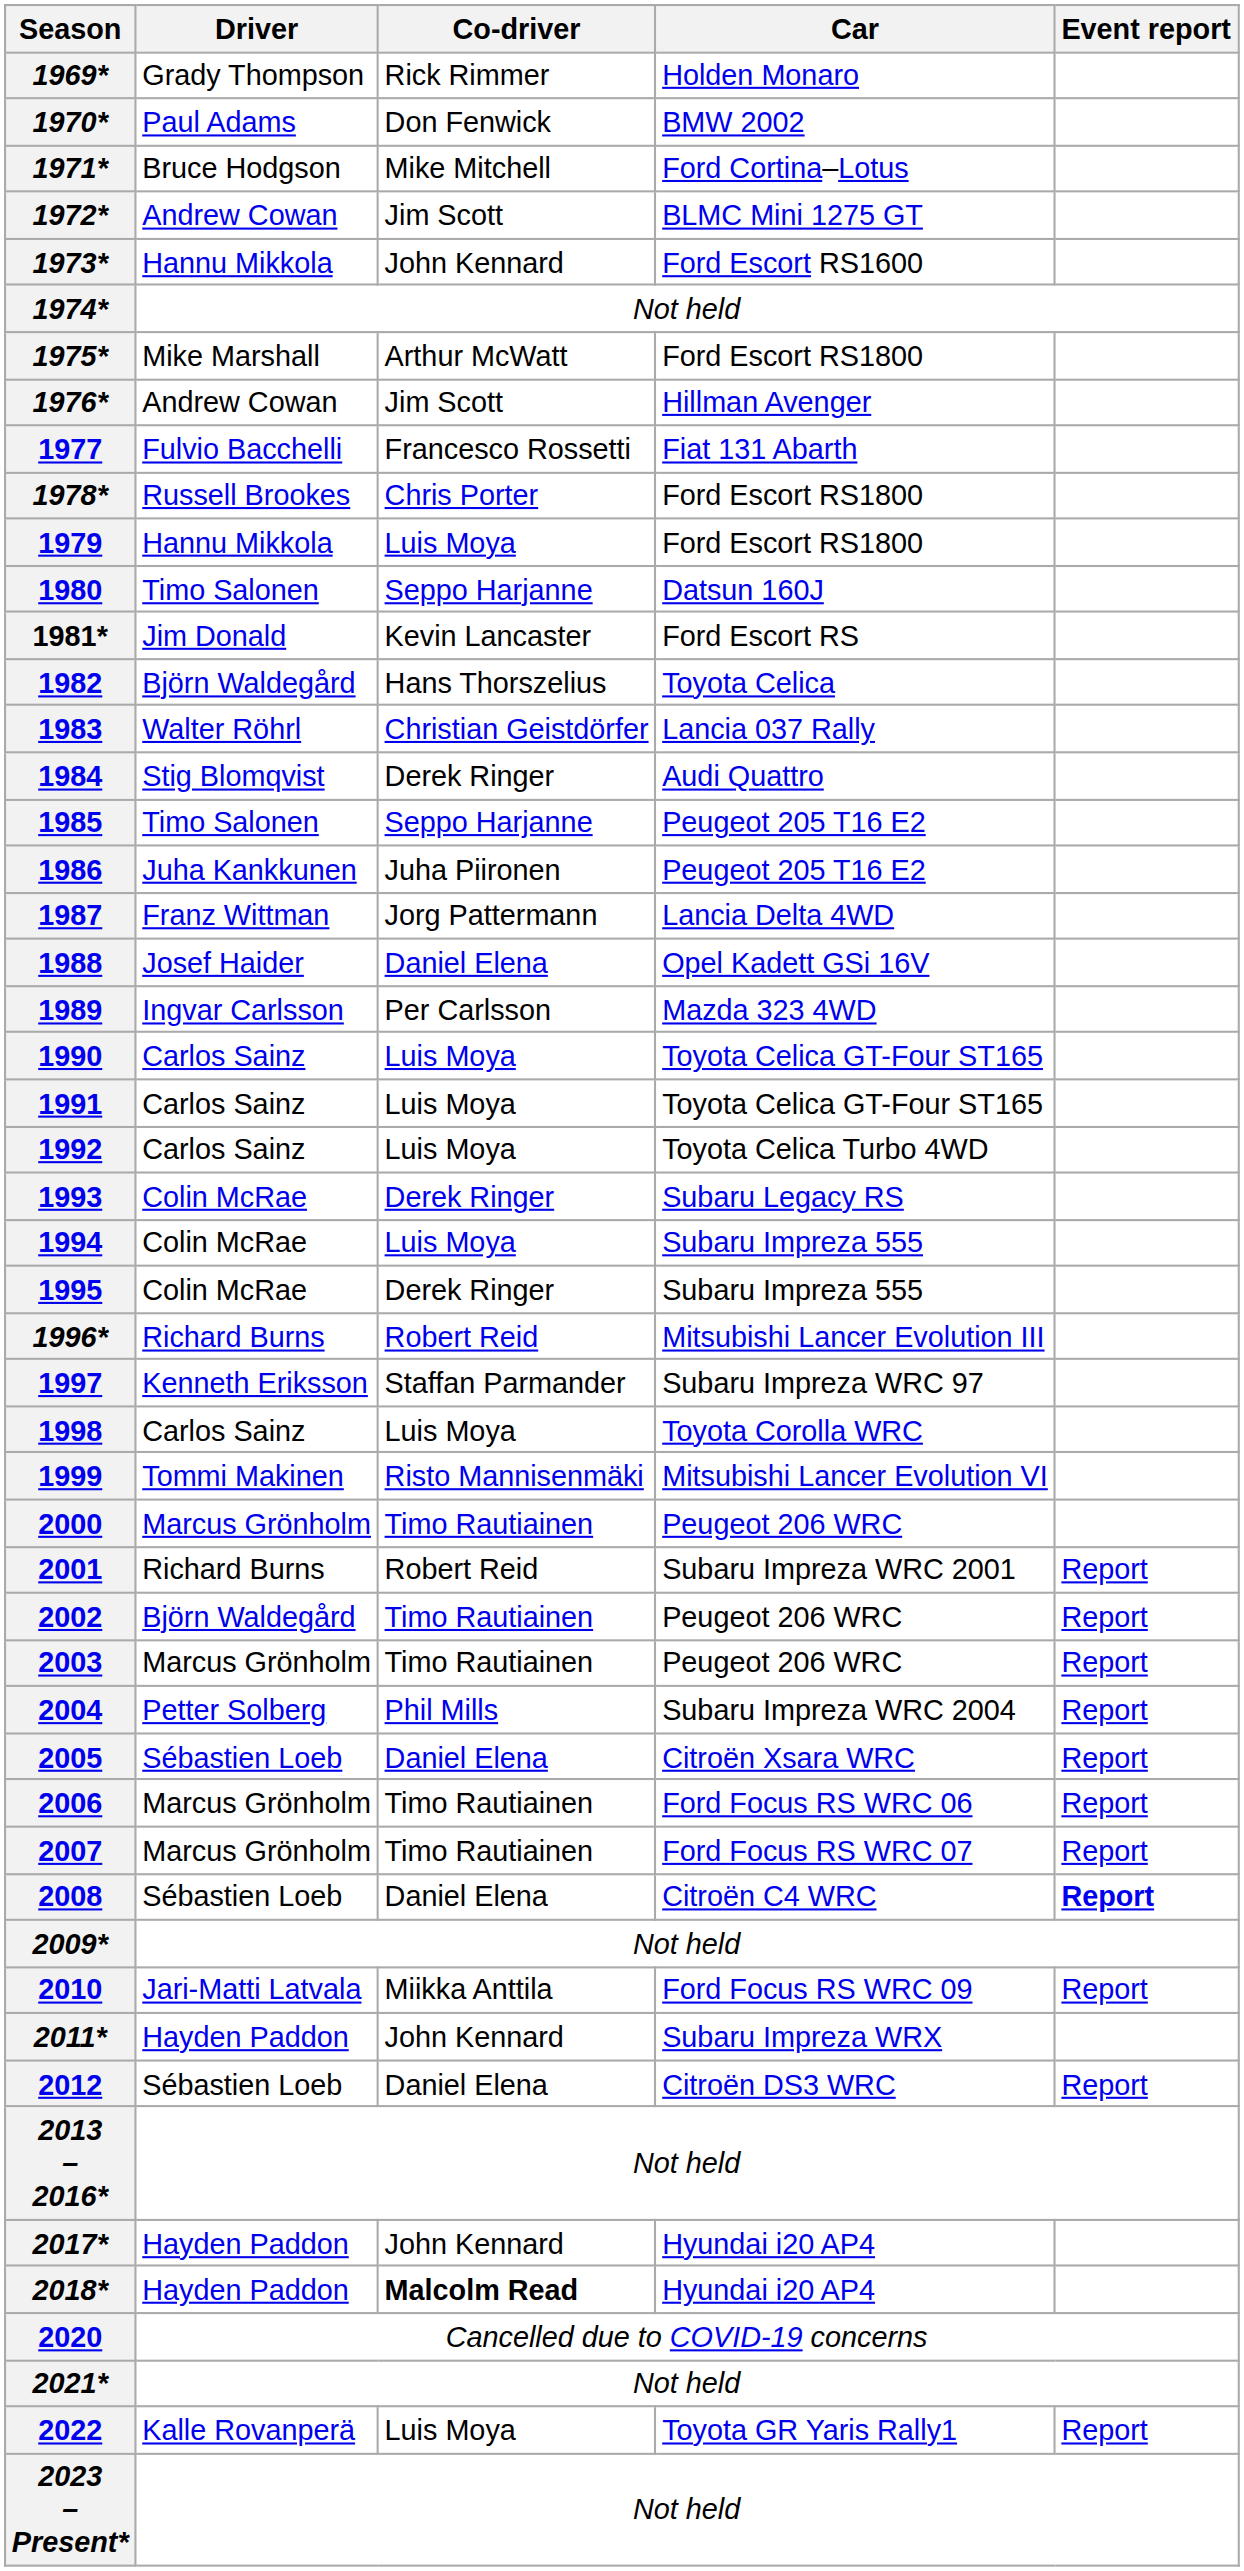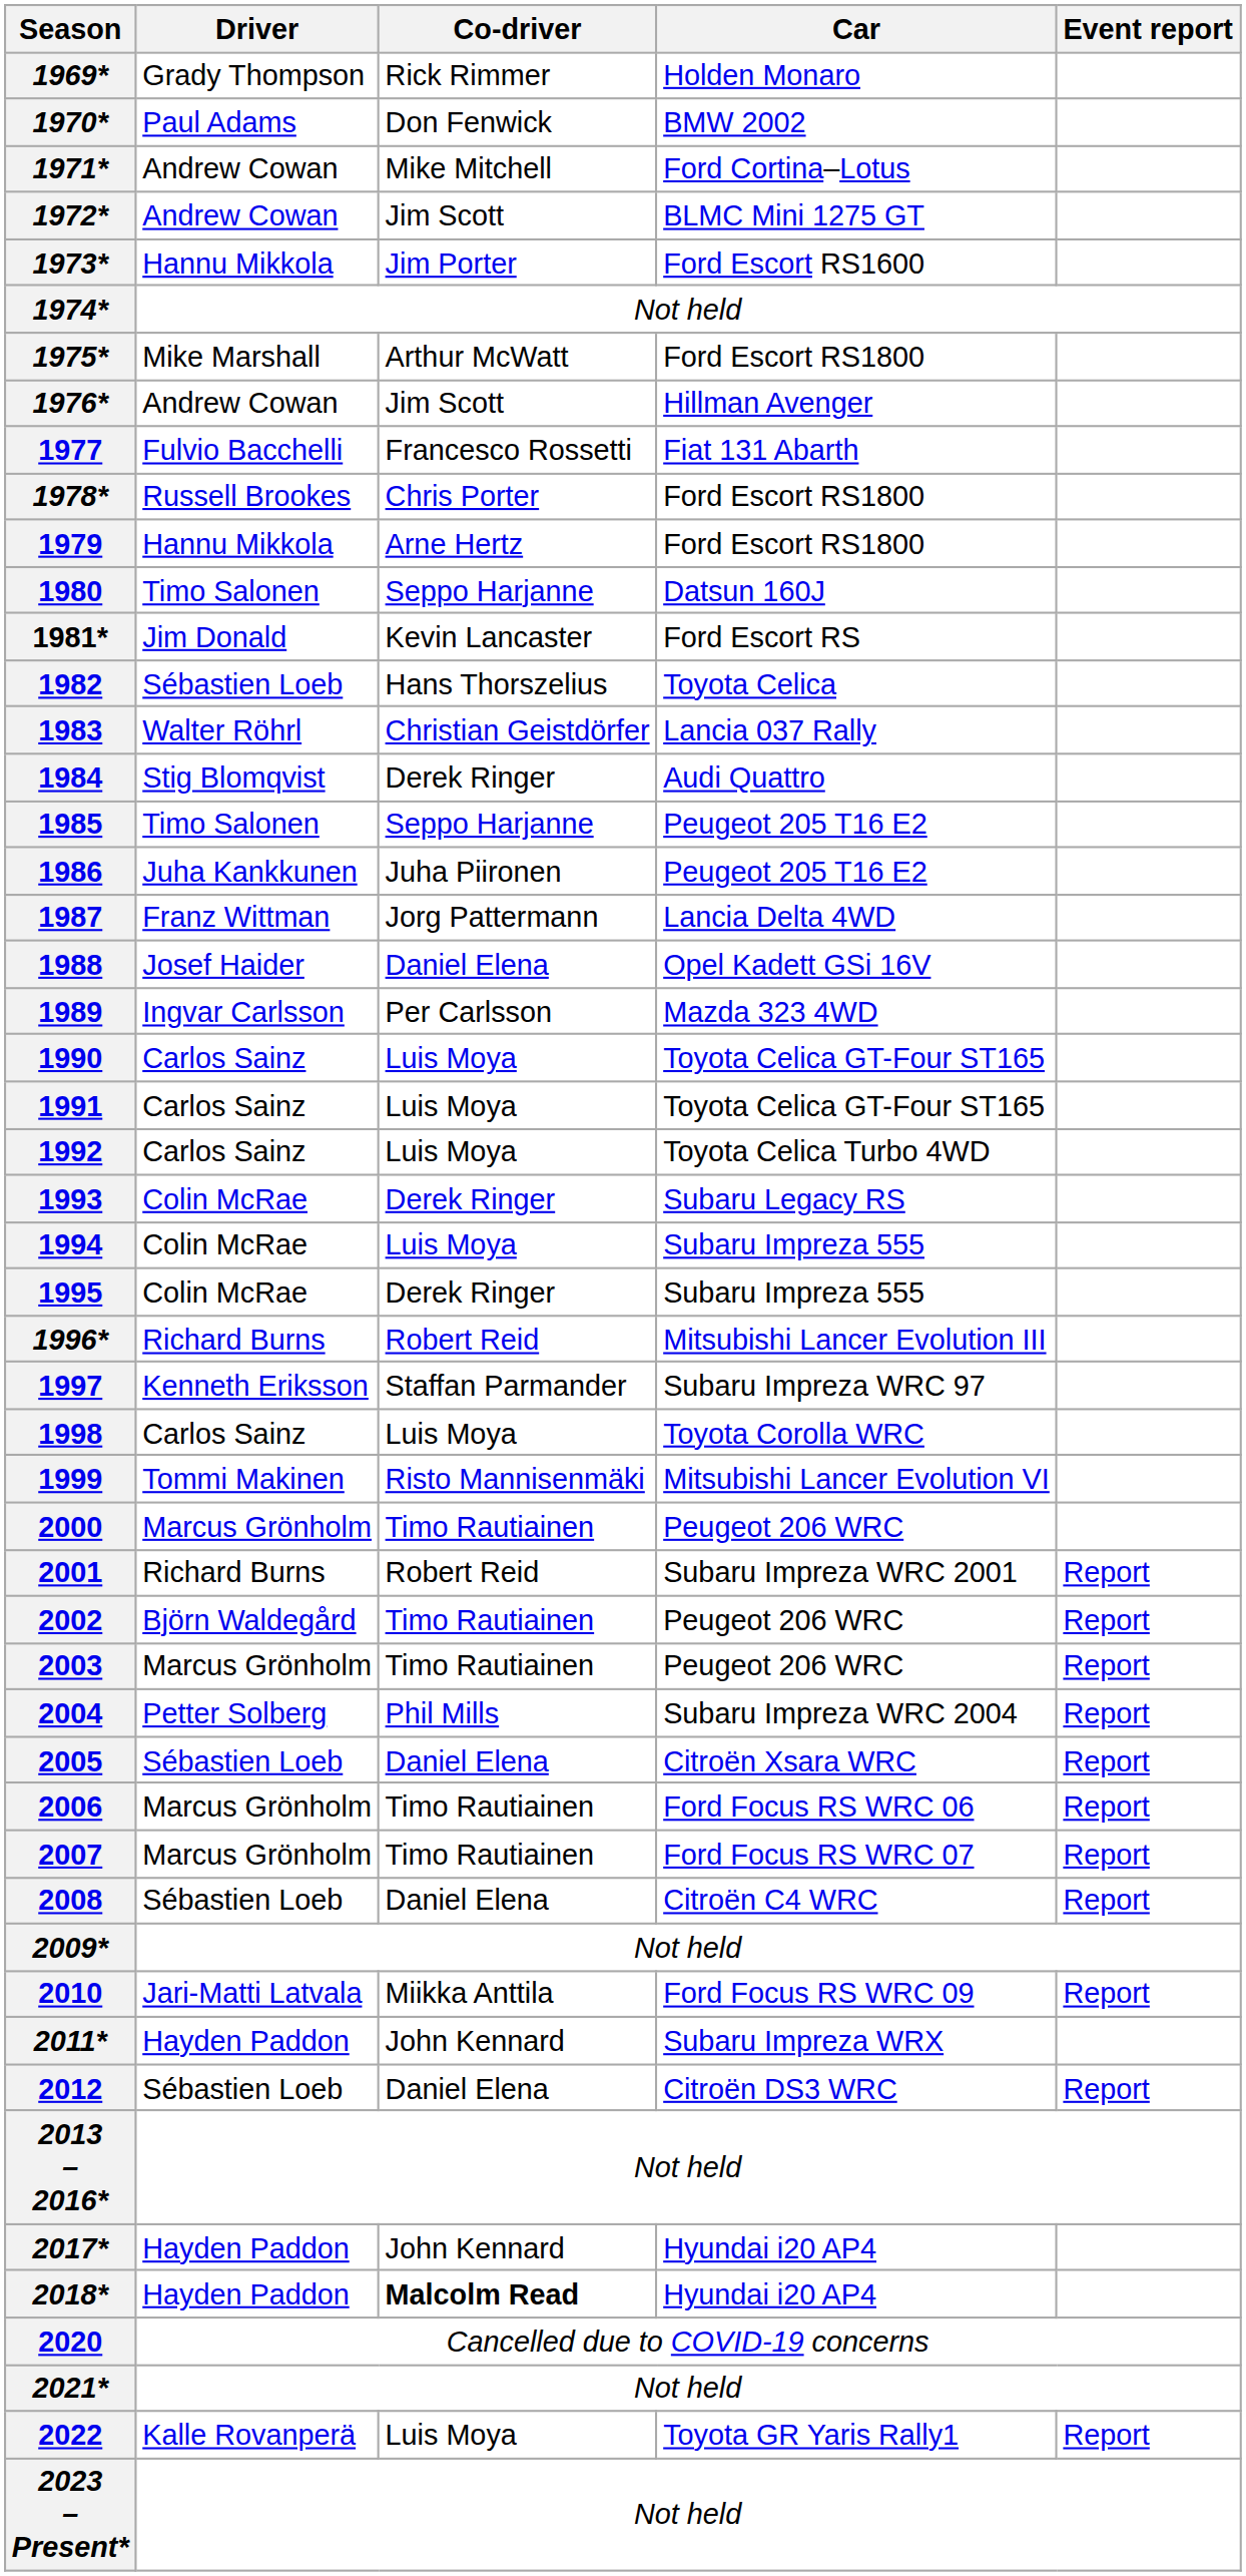1971* | Driver: Bruce Hodgson -> Andrew Cowan
1973* | Co-driver: John Kennard -> Jim Porter
1979 | Co-driver: Luis Moya -> Arne Hertz
1982 | Driver: Björn Waldegård -> Sébastien Loeb
2008 | Event report: bold -> normal
